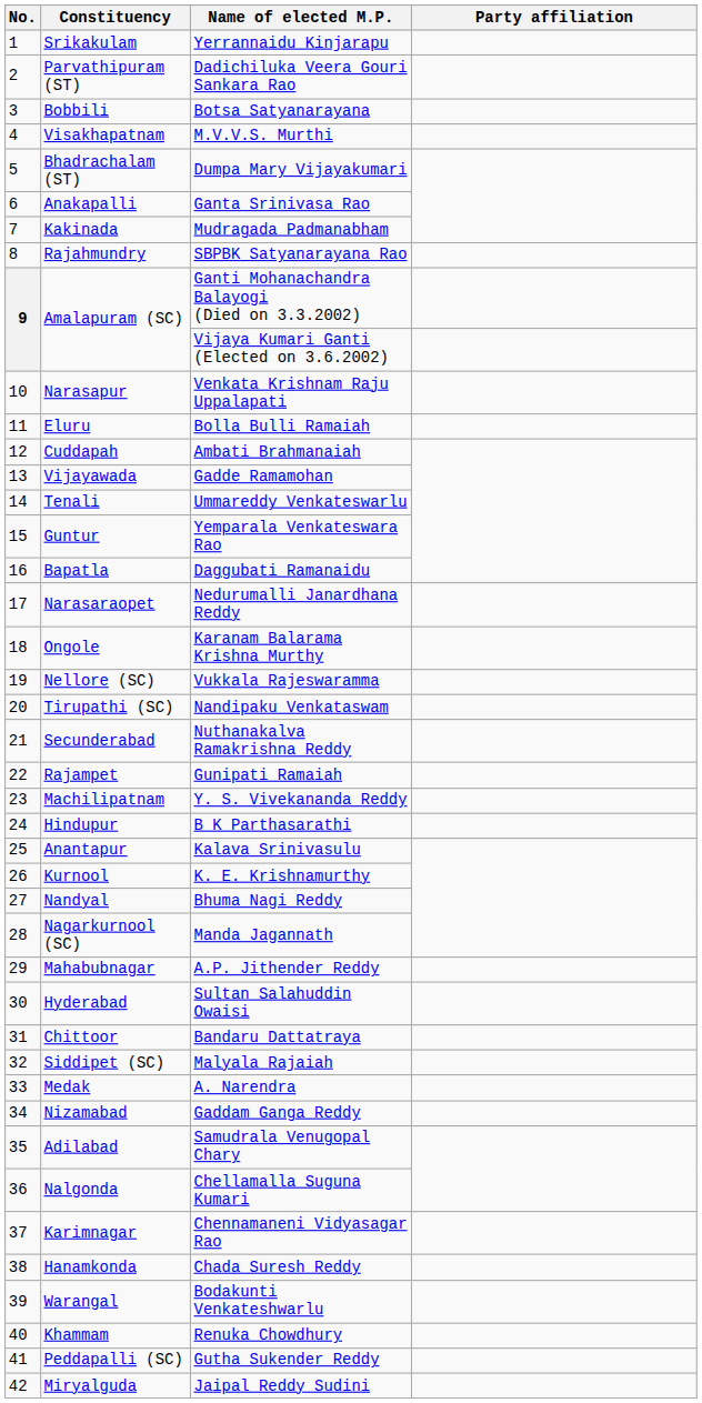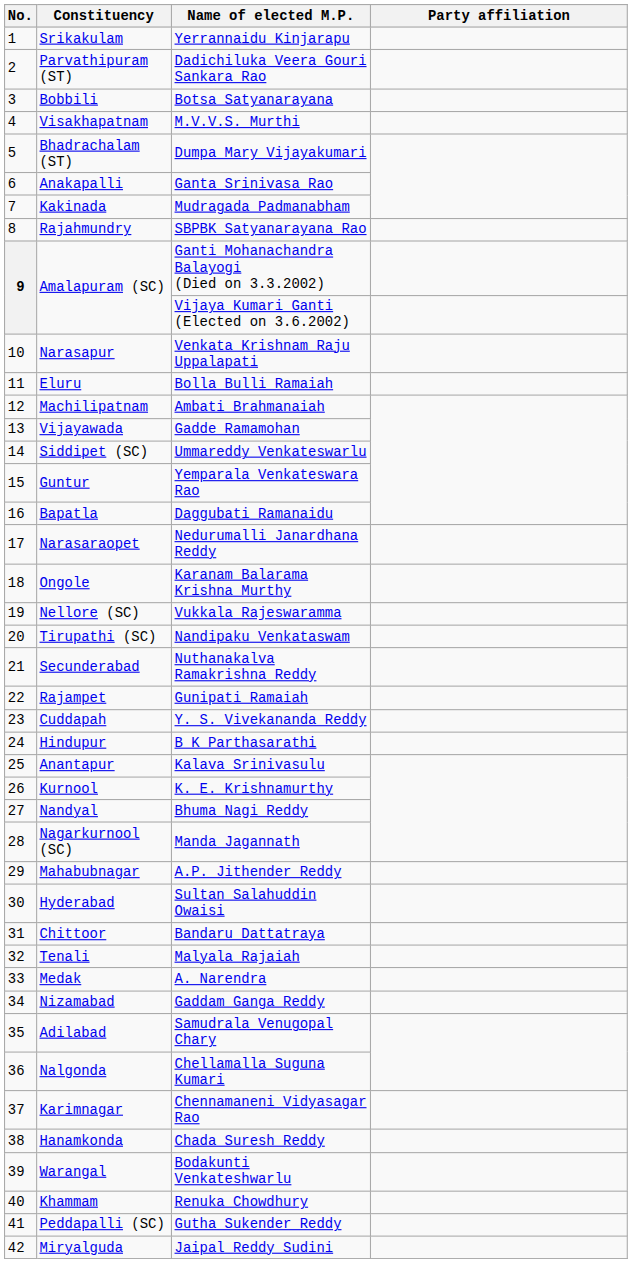Ambati Brahmanaiah | Constituency: Cuddapah -> Machilipatnam
Ummareddy Venkateswarlu | Constituency: Tenali -> Siddipet (SC)
Y. S. Vivekananda Reddy | Constituency: Machilipatnam -> Cuddapah
Malyala Rajaiah | Constituency: Siddipet (SC) -> Tenali
